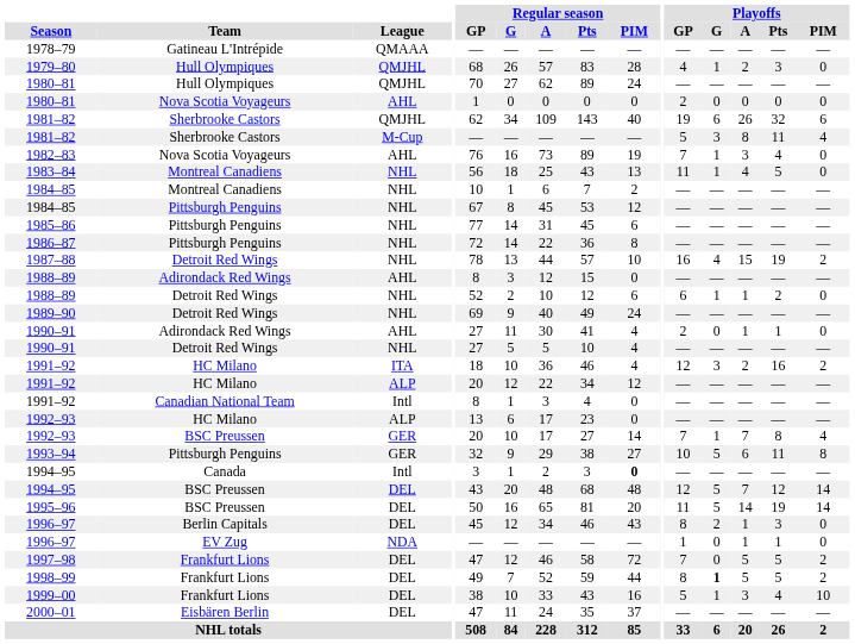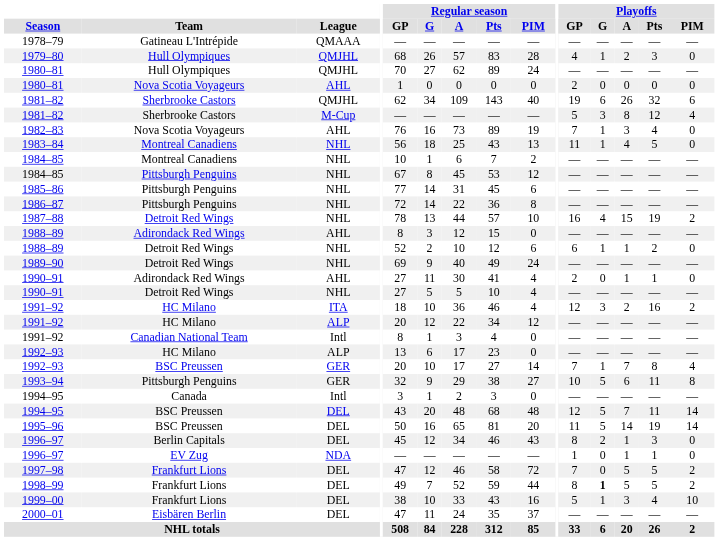1981–82 / M-Cup | Playoffs / Pts: 11 -> 12
1994–95 / Intl | Regular season / PIM: bold -> normal
1994–95 / DEL | Playoffs / Pts: 12 -> 11
